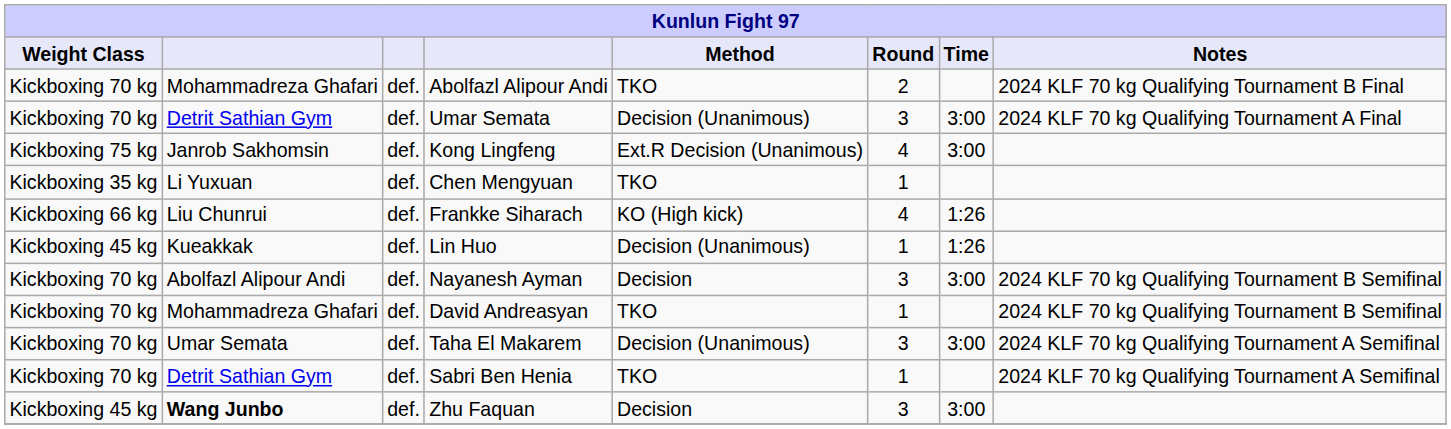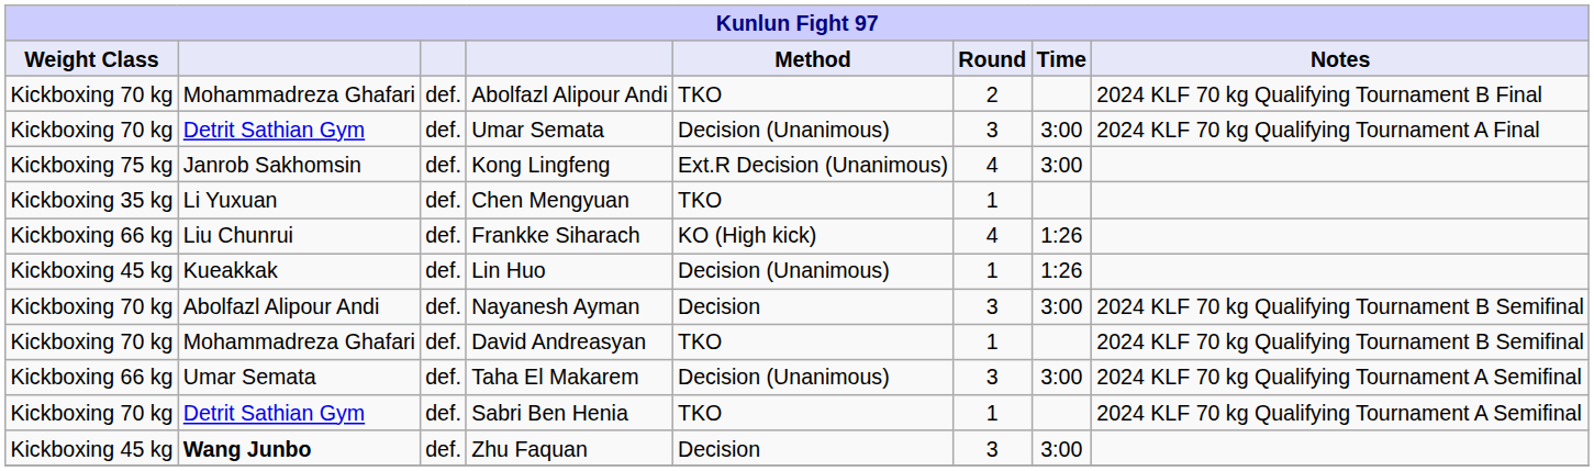Taha El Makarem | Weight Class: Kickboxing 70 kg -> Kickboxing 66 kg
